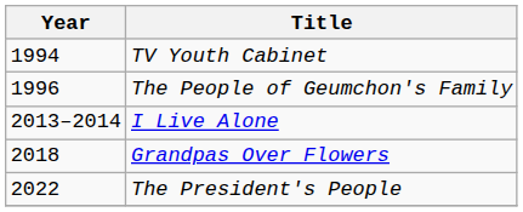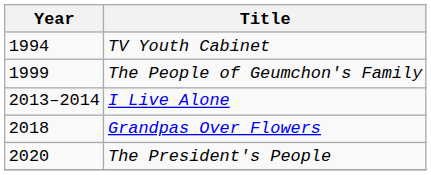The People of Geumchon's Family | Year: 1996 -> 1999
The President's People | Year: 2022 -> 2020
